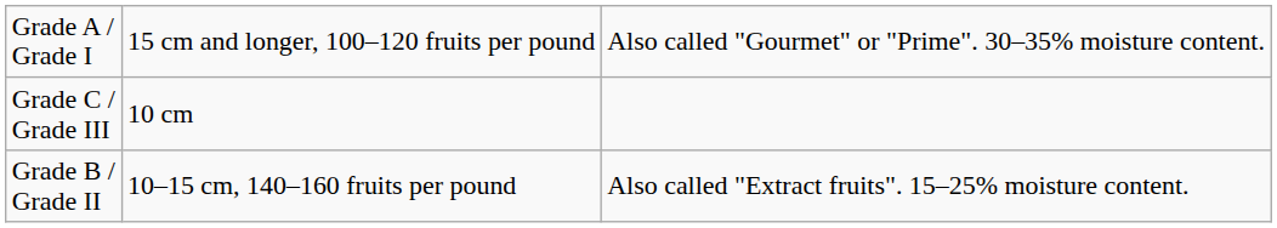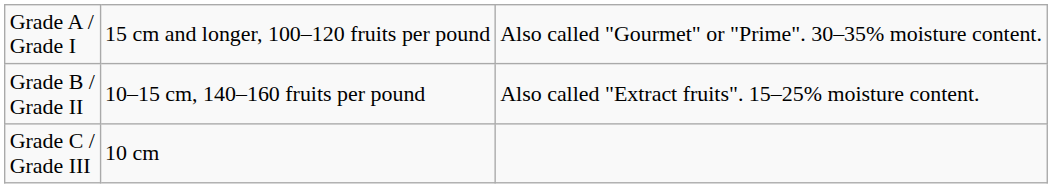rows swapped: Grade B / Grade II <-> Grade C / Grade III
